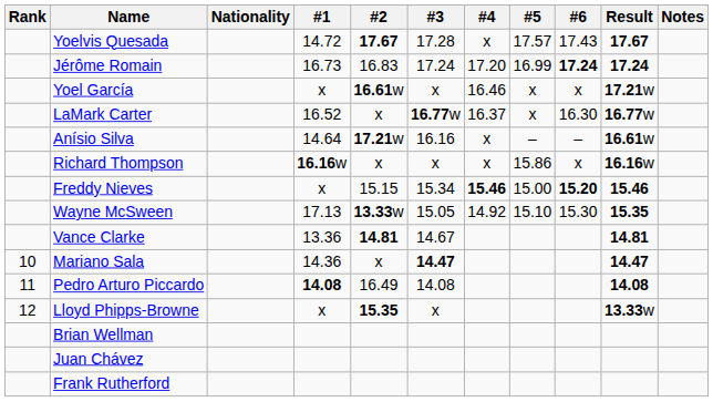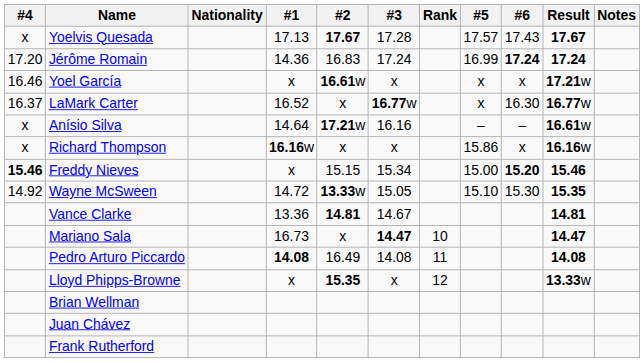columns swapped: Rank <-> #4
Yoelvis Quesada | #1: 14.72 -> 17.13
Jérôme Romain | #1: 16.73 -> 14.36
Wayne McSween | #1: 17.13 -> 14.72
Mariano Sala | #1: 14.36 -> 16.73
